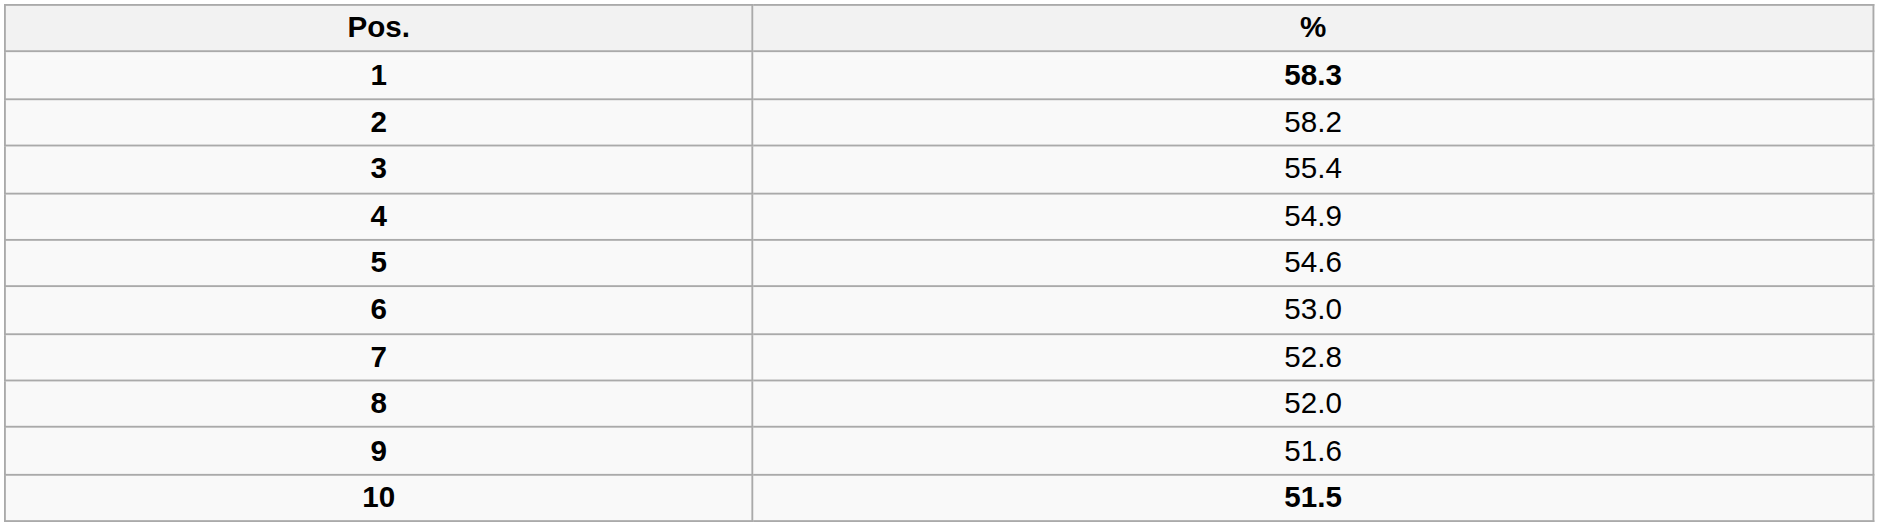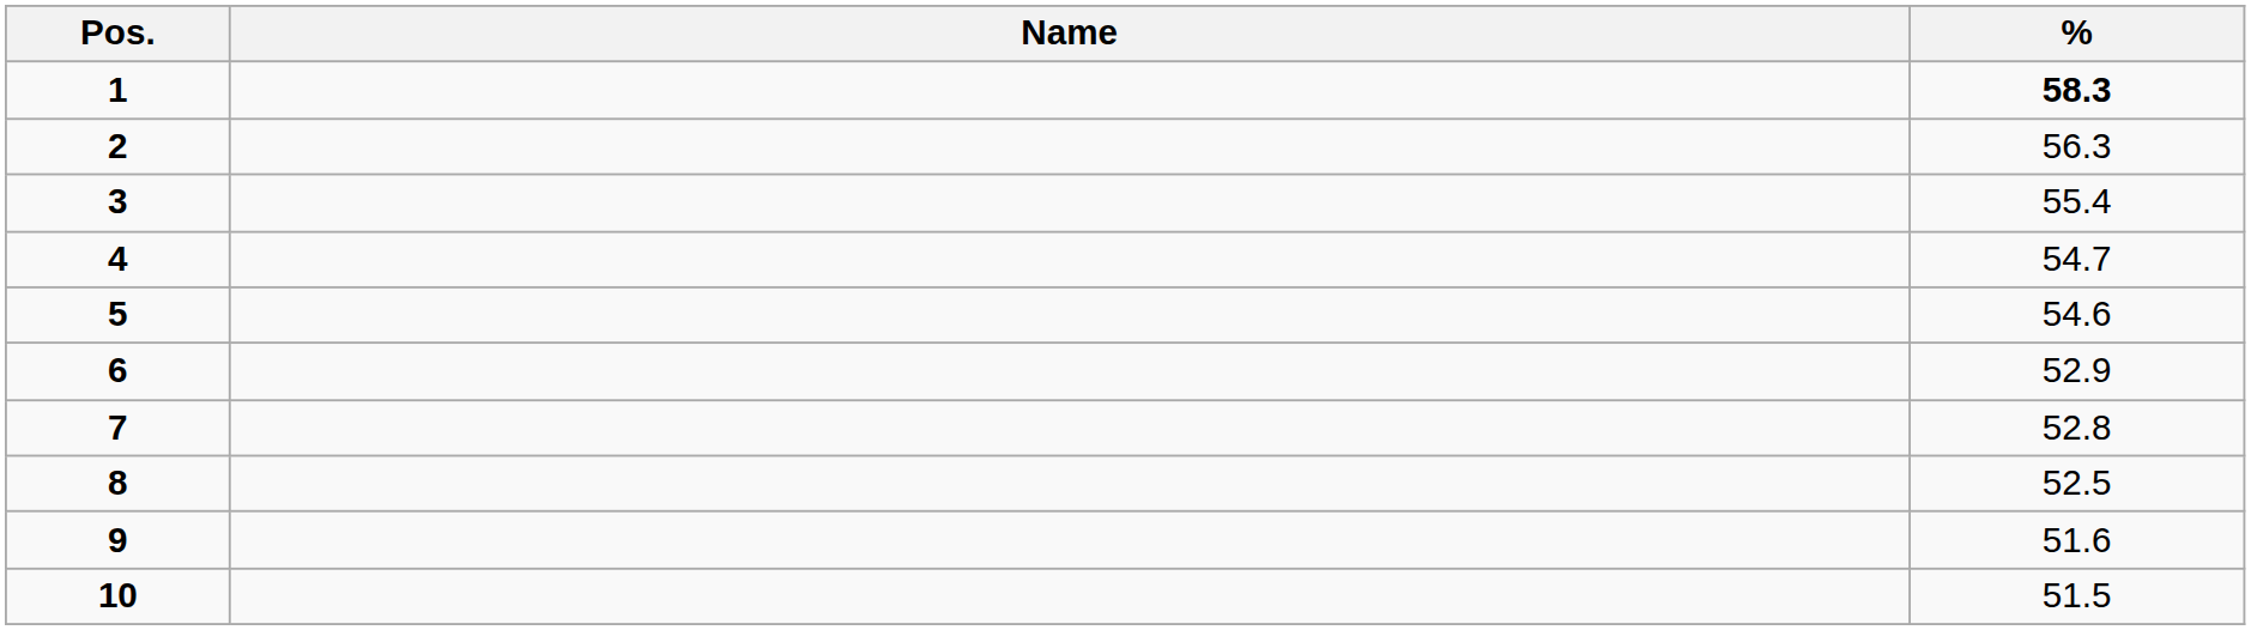+ column: Name
2 | %: 58.2 -> 56.3
4 | %: 54.9 -> 54.7
6 | %: 53.0 -> 52.9
8 | %: 52.0 -> 52.5
10 | %: bold -> normal
